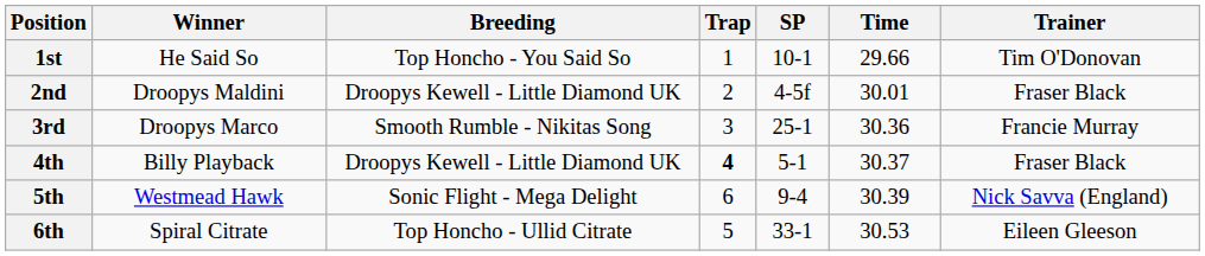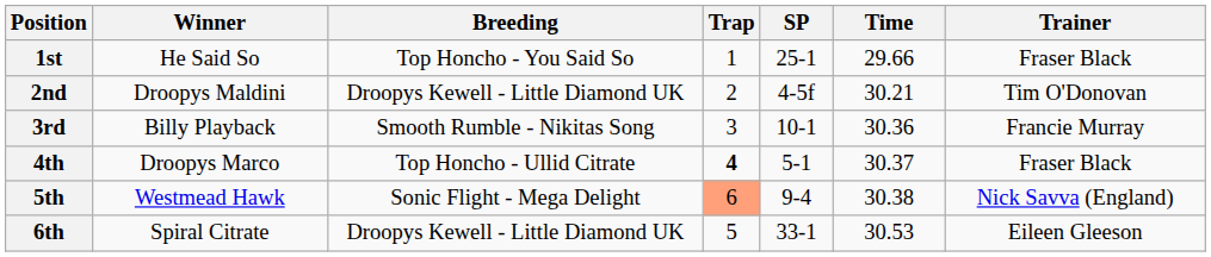1st | SP: 10-1 -> 25-1
1st | Trainer: Tim O'Donovan -> Fraser Black
2nd | Time: 30.01 -> 30.21
2nd | Trainer: Fraser Black -> Tim O'Donovan
3rd | Winner: Droopys Marco -> Billy Playback
3rd | SP: 25-1 -> 10-1
4th | Winner: Billy Playback -> Droopys Marco
4th | Breeding: Droopys Kewell - Little Diamond UK -> Top Honcho - Ullid Citrate
5th | Trap: no background -> lightsalmon background
5th | Time: 30.39 -> 30.38
6th | Breeding: Top Honcho - Ullid Citrate -> Droopys Kewell - Little Diamond UK
